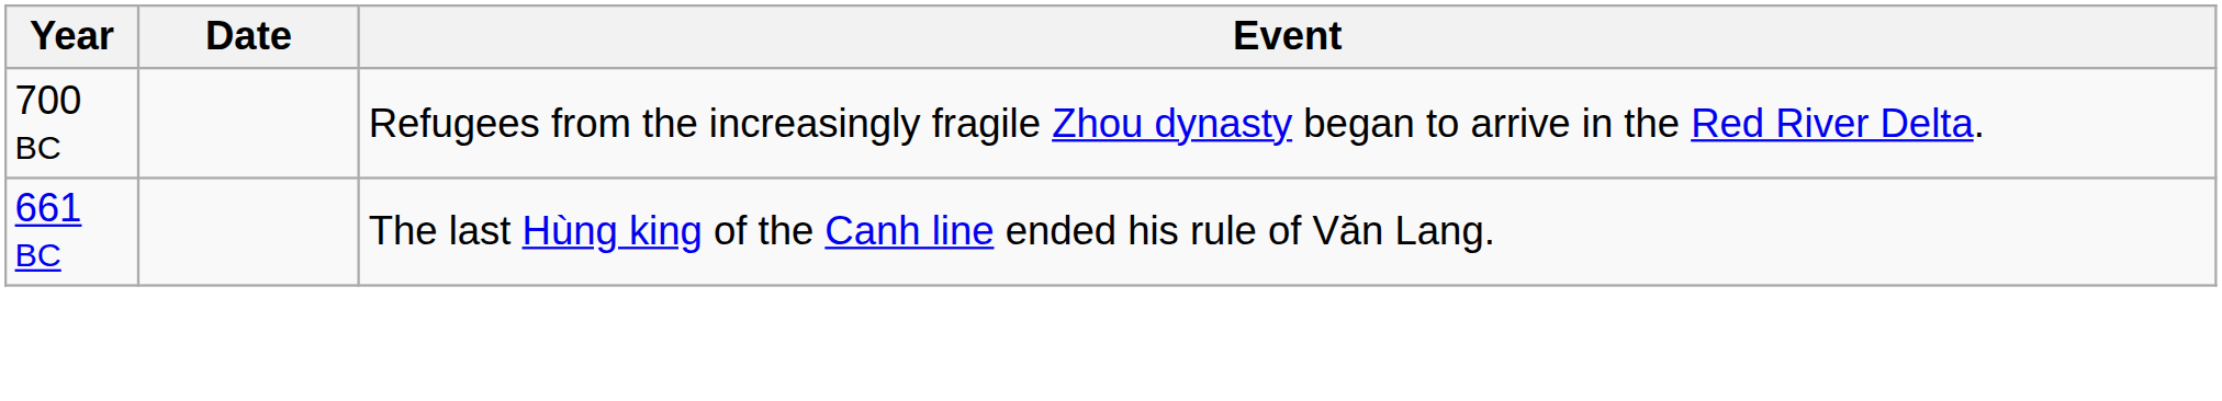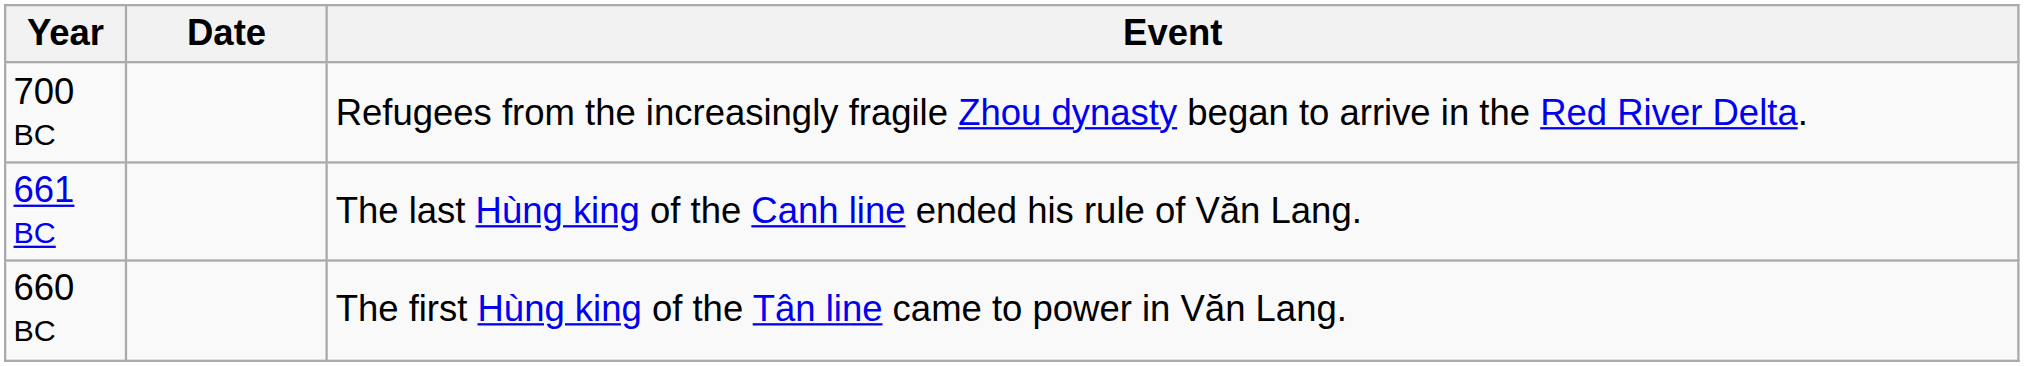+ row: 660 BC | The first Hùng king of the Tân line came to power in Văn Lang.
